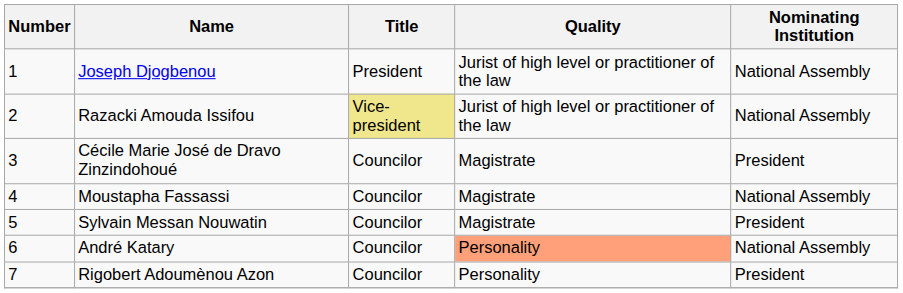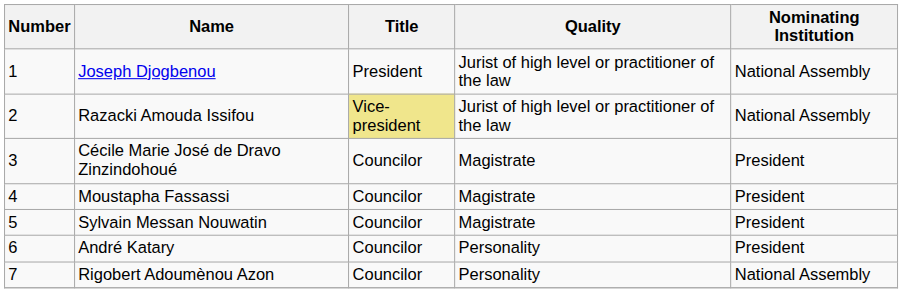Moustapha Fassassi | Nominating Institution: National Assembly -> President
André Katary | Quality: lightsalmon background -> no background
André Katary | Nominating Institution: National Assembly -> President
Rigobert Adoumènou Azon | Nominating Institution: President -> National Assembly
